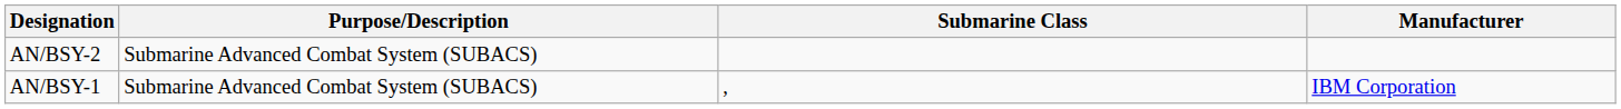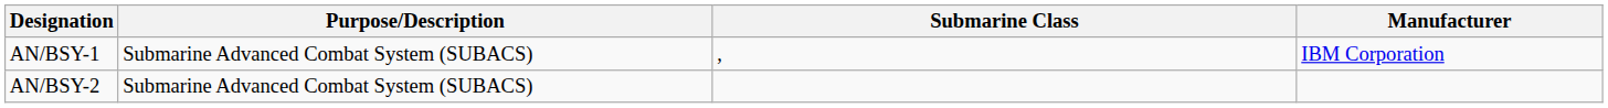rows swapped: AN/BSY-1 <-> AN/BSY-2
